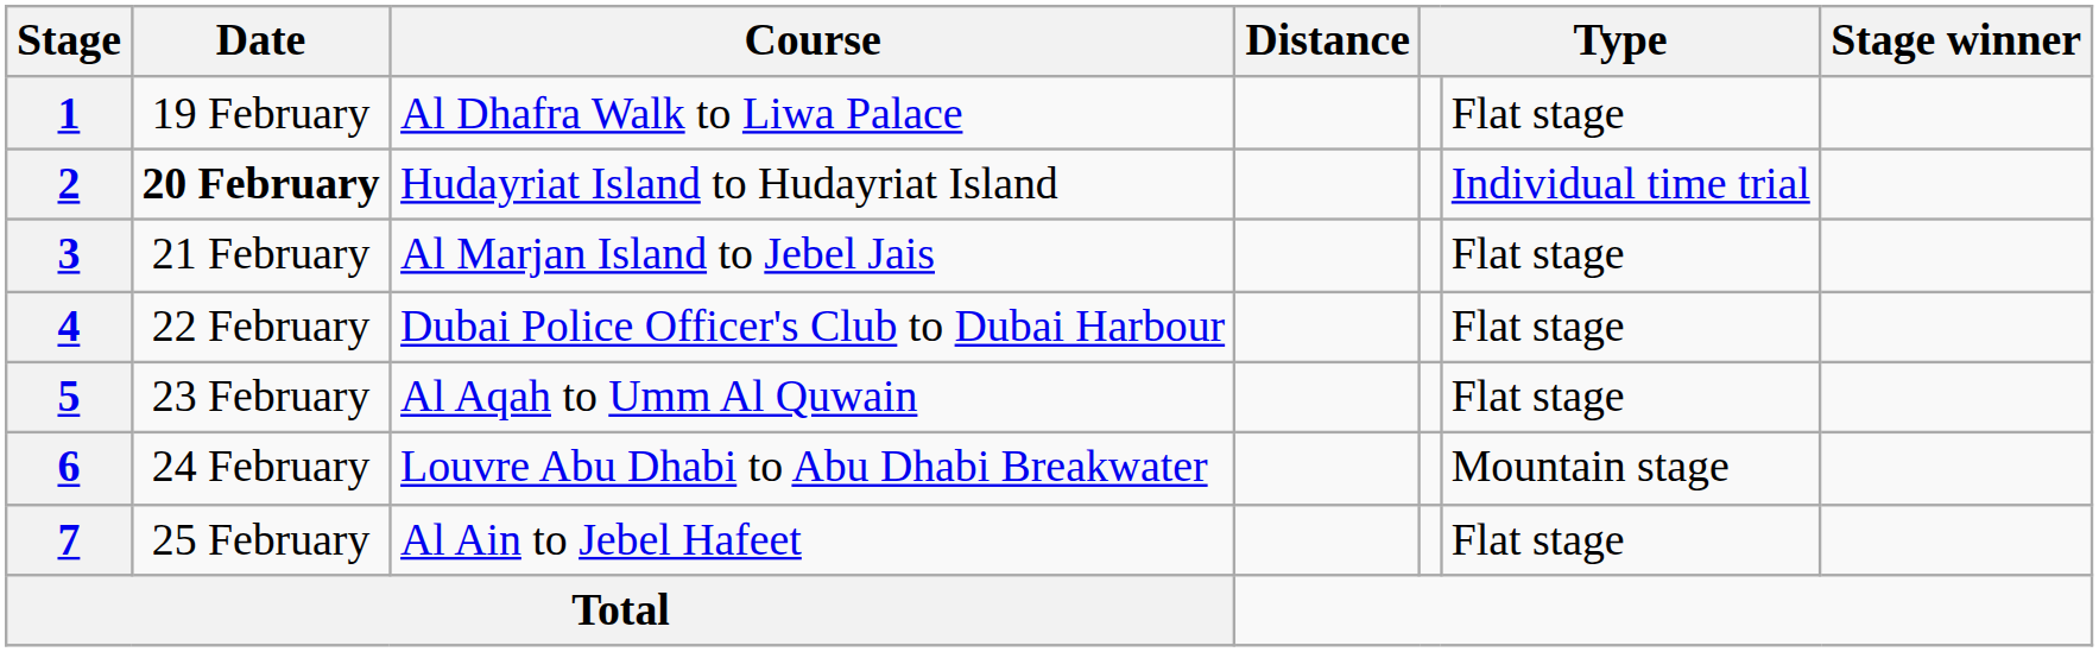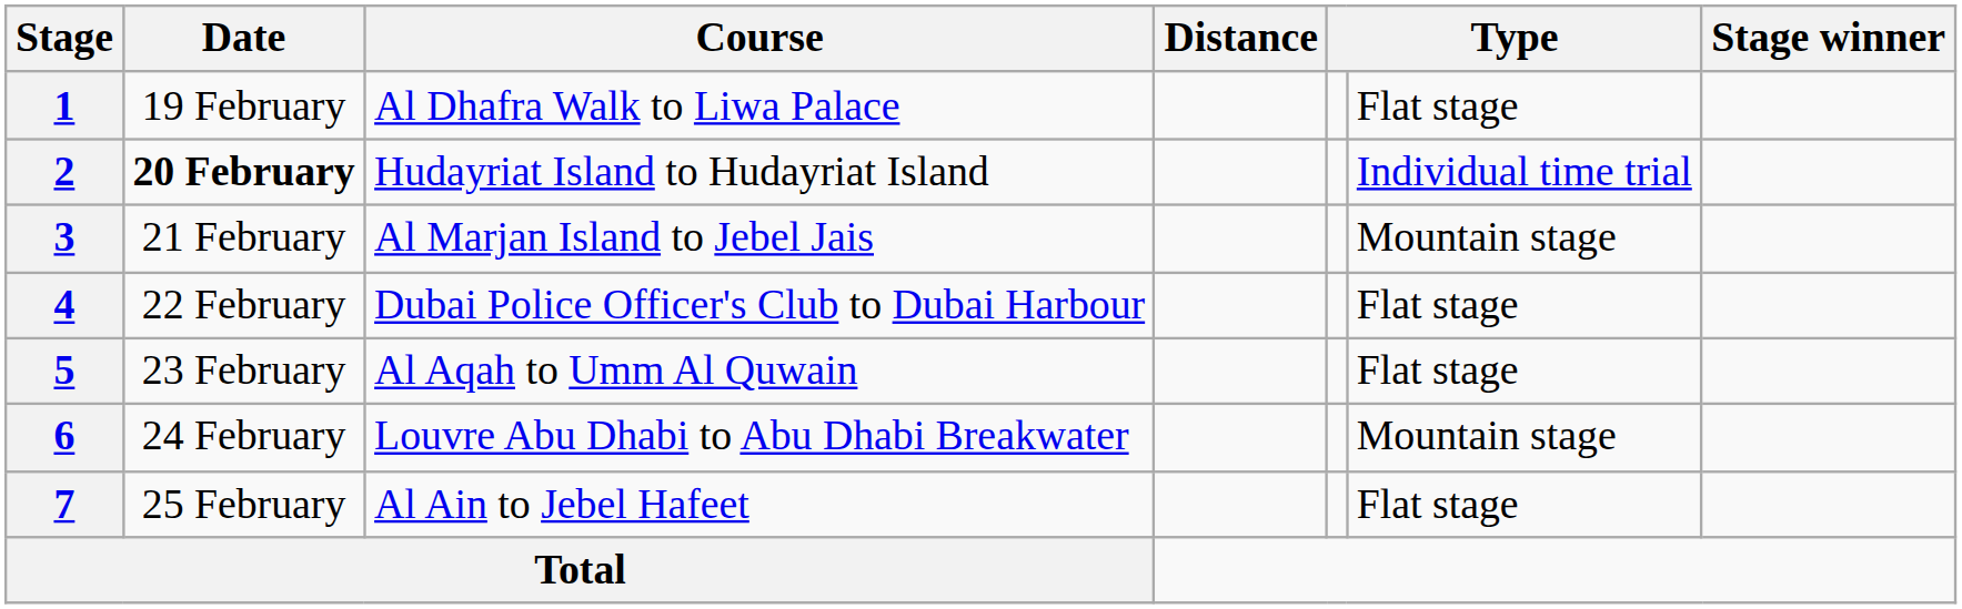3 | column 6: Flat stage -> Mountain stage
